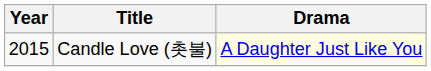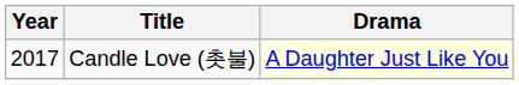Candle Love (촛불) | Year: 2015 -> 2017
